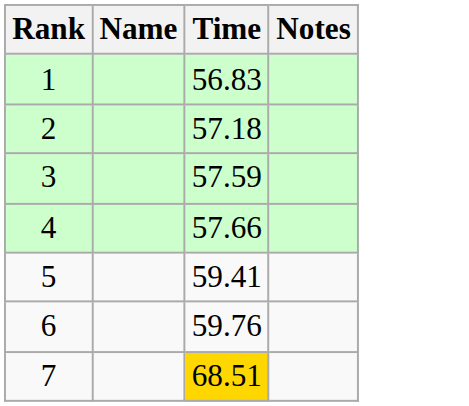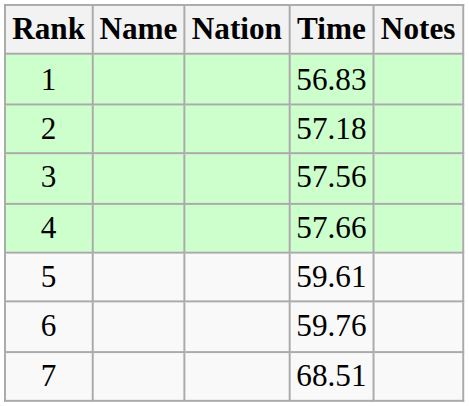+ column: Nation
3 | Time: 57.59 -> 57.56
5 | Time: 59.41 -> 59.61
7 | Time: gold background -> no background
